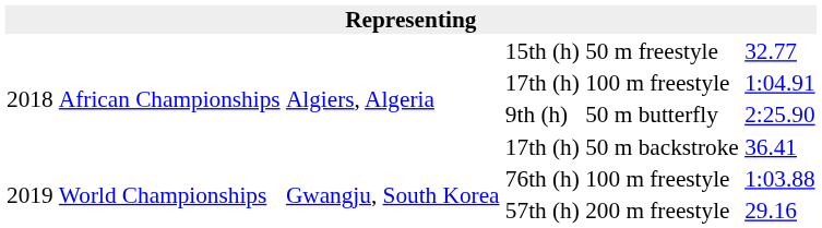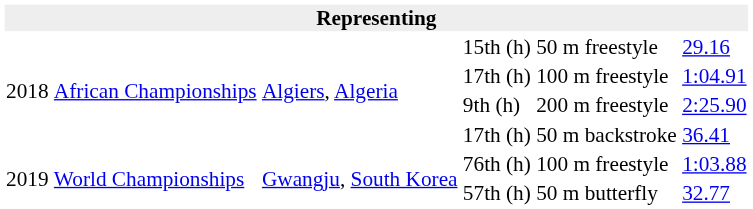15th (h) | column 6: 32.77 -> 29.16
9th (h) | column 5: 50 m butterfly -> 200 m freestyle
57th (h) | column 5: 200 m freestyle -> 50 m butterfly
57th (h) | column 6: 29.16 -> 32.77
